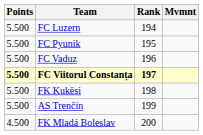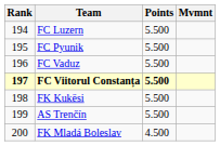columns swapped: Rank <-> Points
